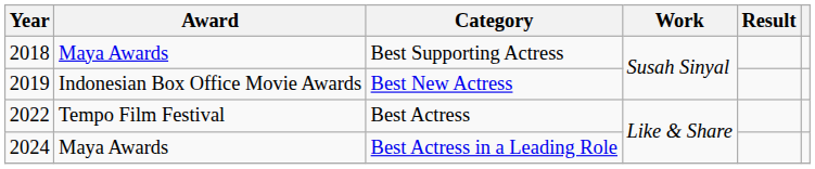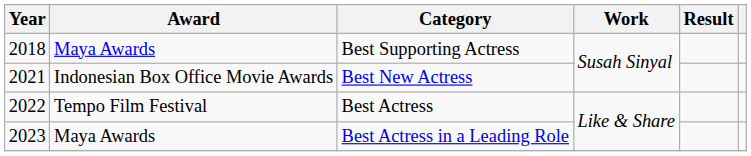Best New Actress | Year: 2019 -> 2021
Best Actress in a Leading Role | Year: 2024 -> 2023
